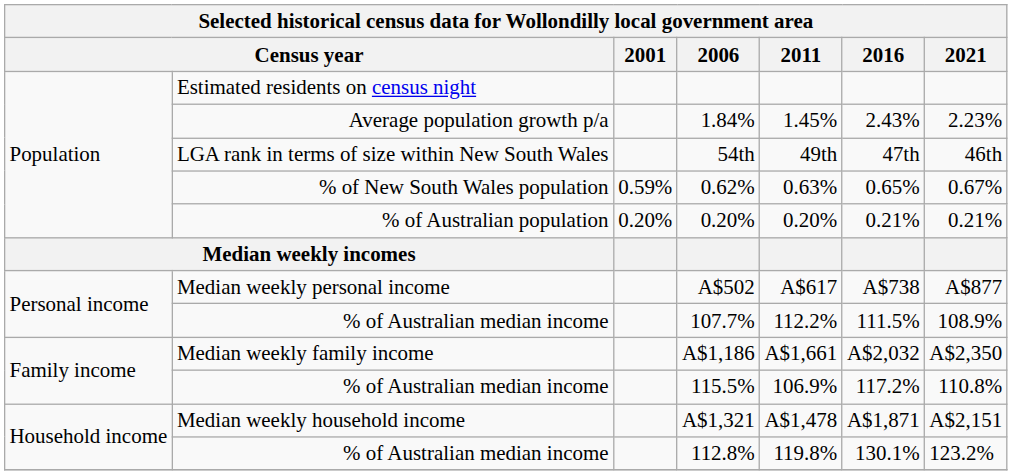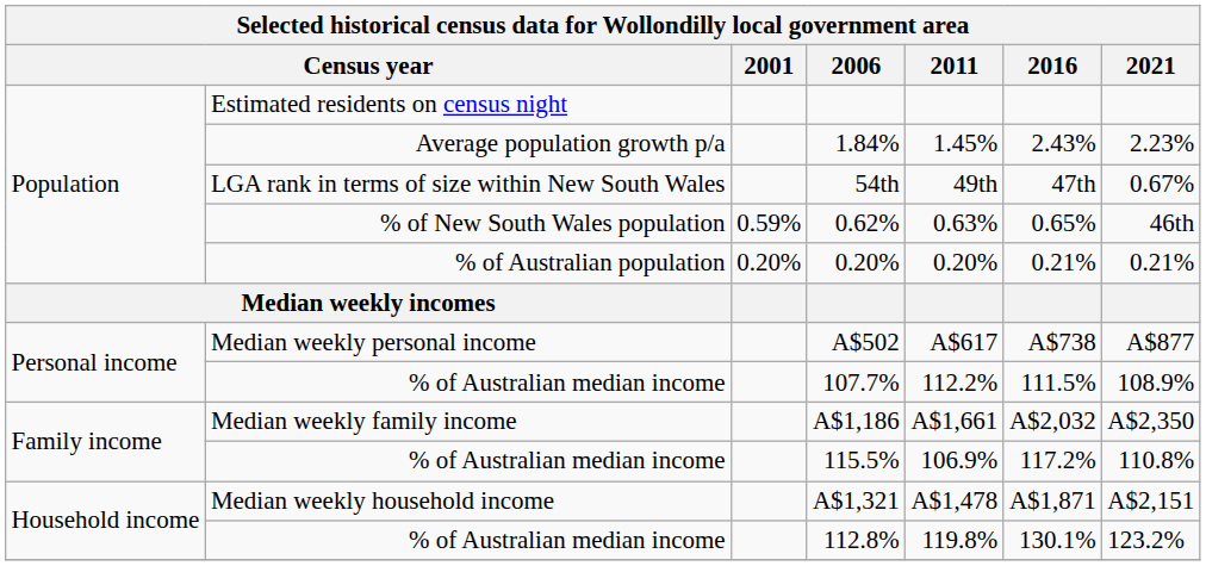54th | 2021: 46th -> 0.67%
0.62% | 2021: 0.67% -> 46th
